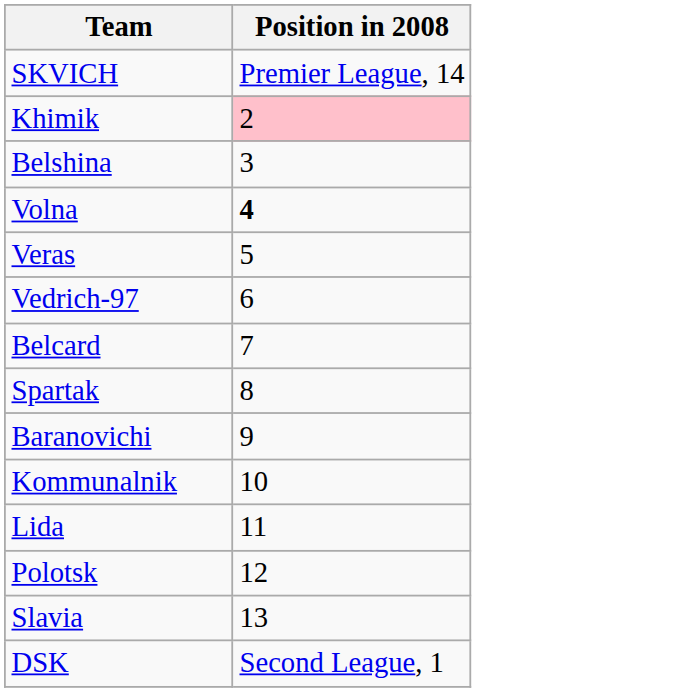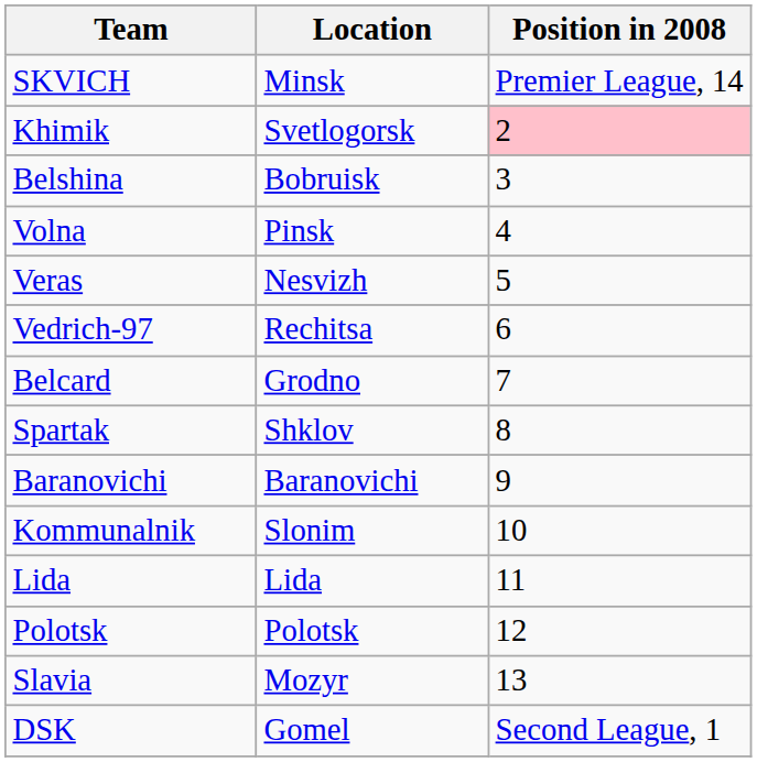+ column: Location | Minsk | Svetlogorsk | Bobruisk | Pinsk | Nesvizh | Rechitsa | Grodno | Shklov | Baranovichi | Slonim | Lida | Polotsk | Mozyr | Gomel
Volna | Position in 2008: bold -> normal
